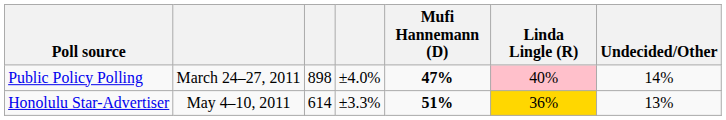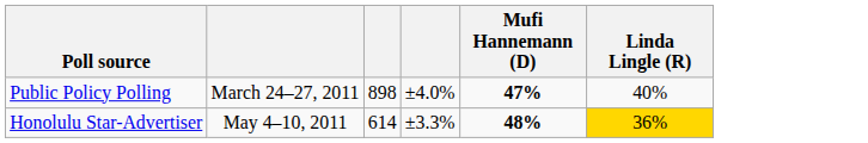- column: Undecided/Other | 14% | 13%
Public Policy Polling | Linda Lingle (R): pink background -> no background
Honolulu Star-Advertiser | Mufi Hannemann (D): 51% -> 48%
